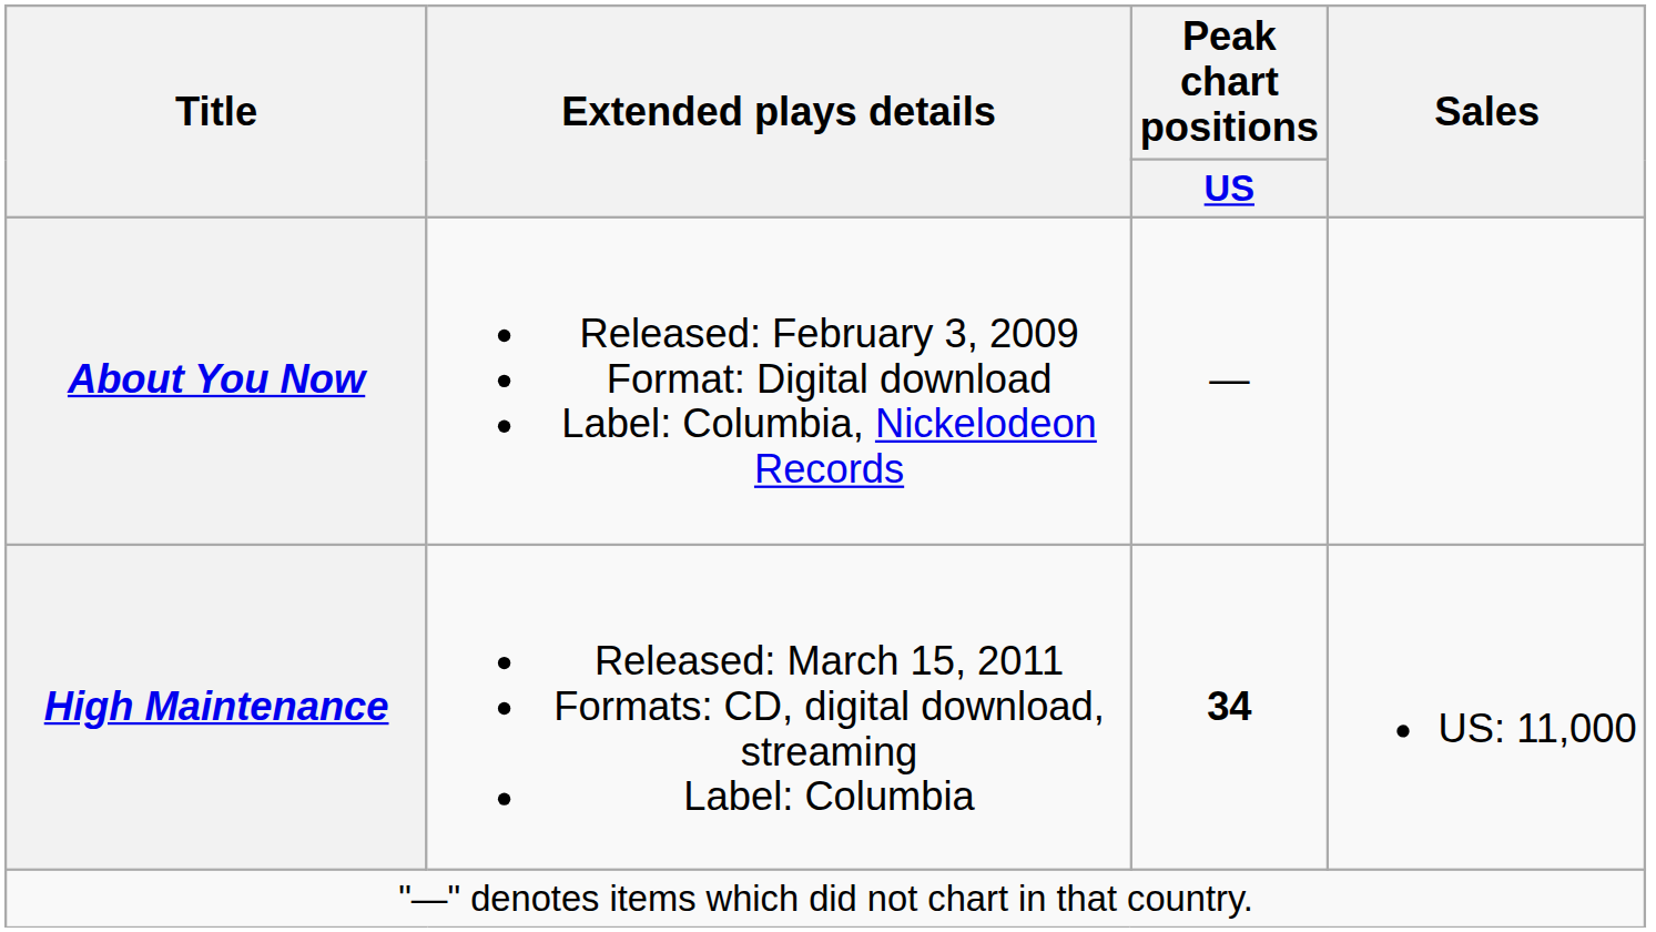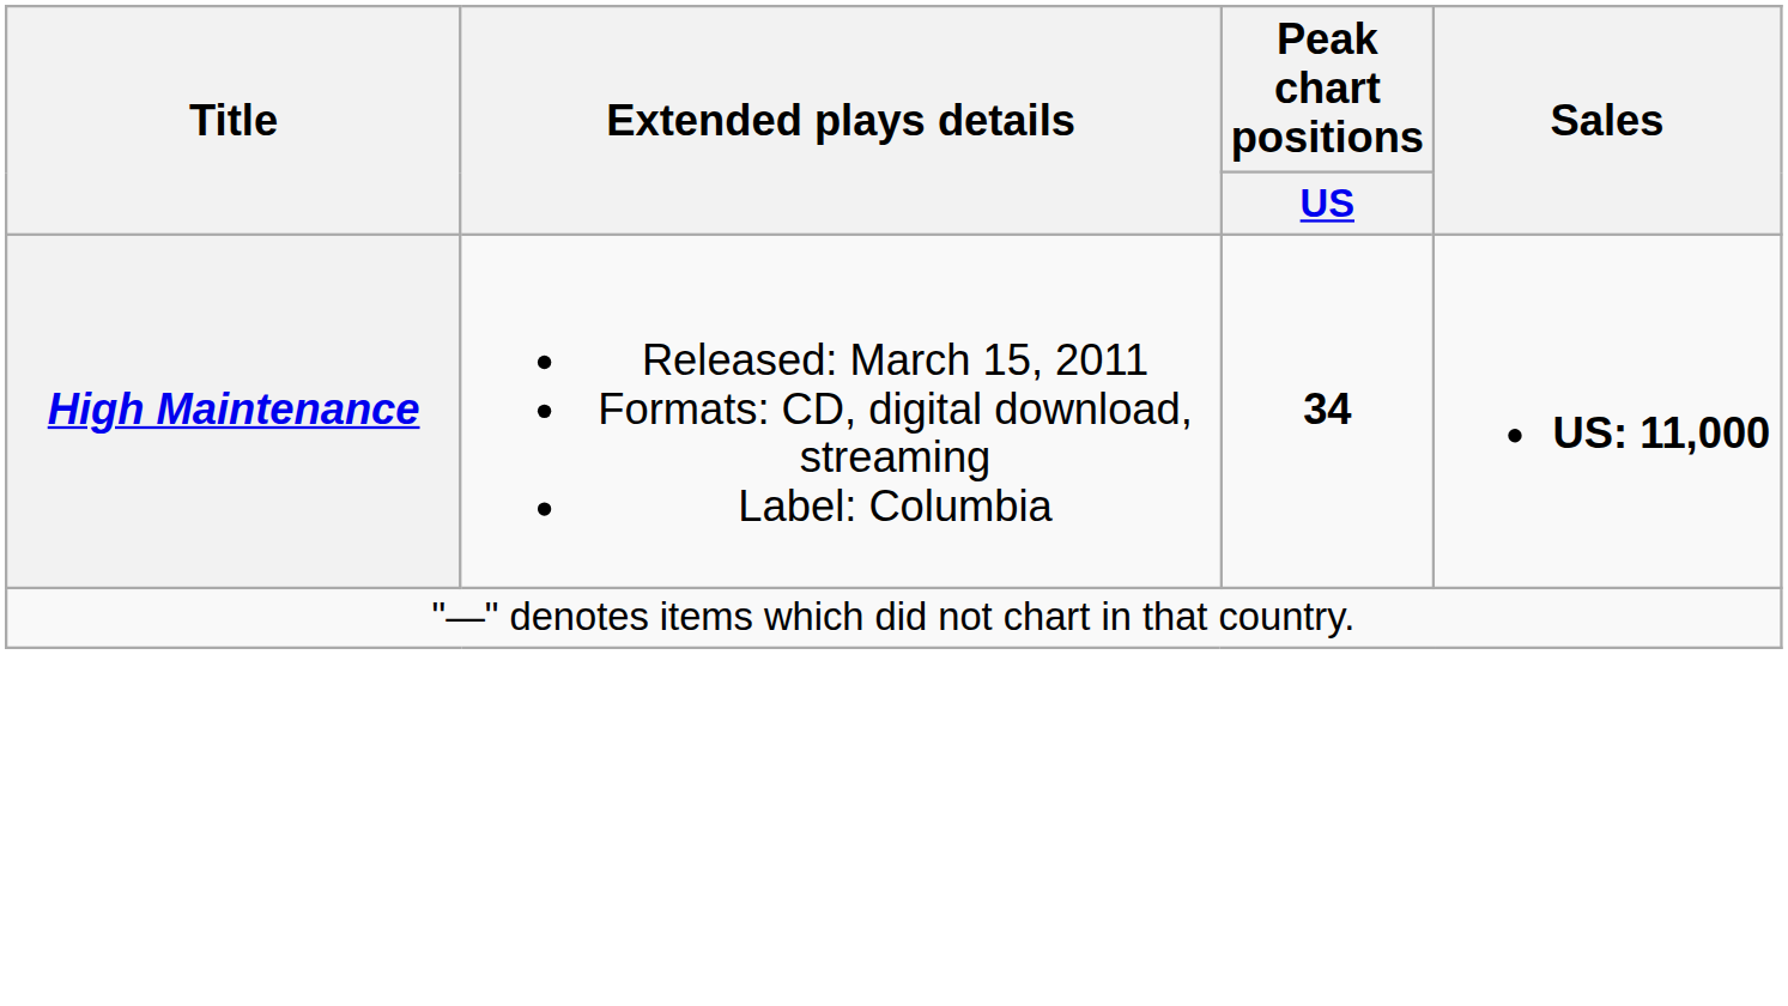- row: About You Now | Released: February 3, 2009 Format: Digital download Label: Columbia, Nickelodeon Records | —
High Maintenance | Sales: normal -> bold
